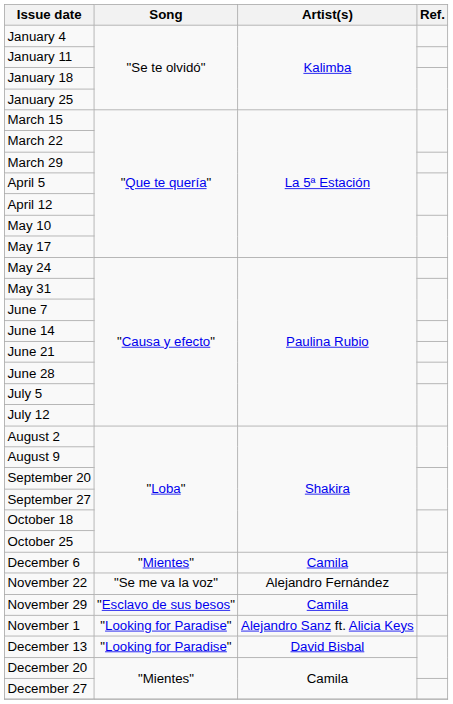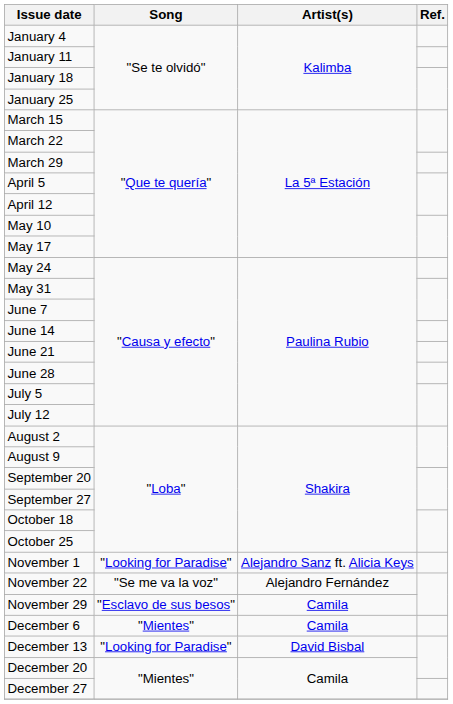rows swapped: November 1 <-> December 6
